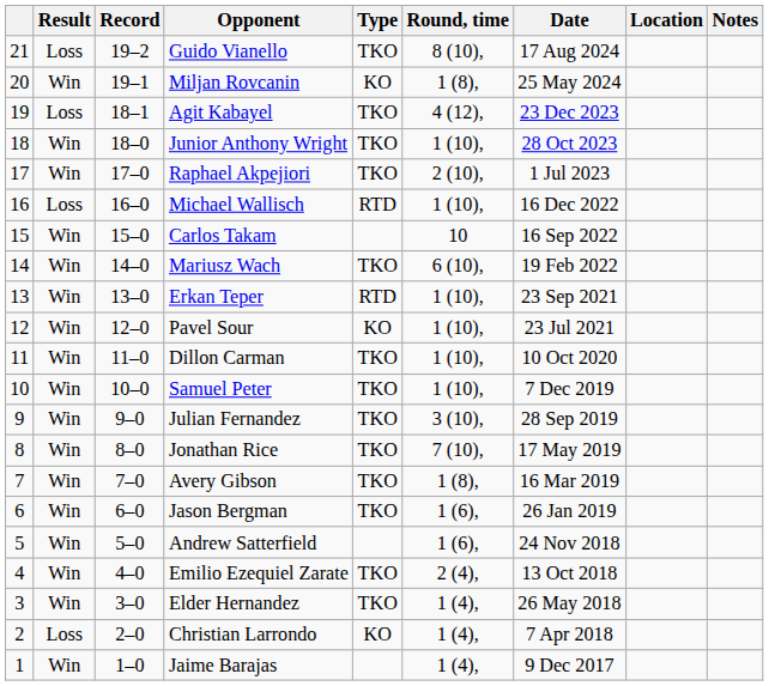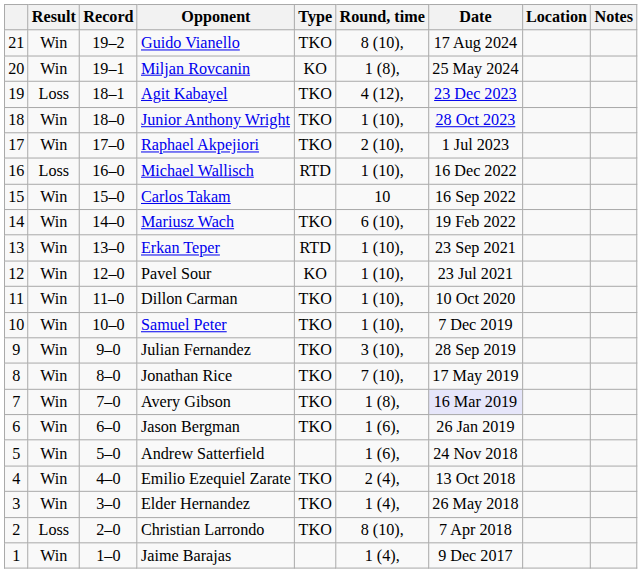Guido Vianello | Result: Loss -> Win
Avery Gibson | Date: no background -> lavender background
Christian Larrondo | Type: KO -> TKO
Christian Larrondo | Round, time: 1 (4), -> 8 (10),
